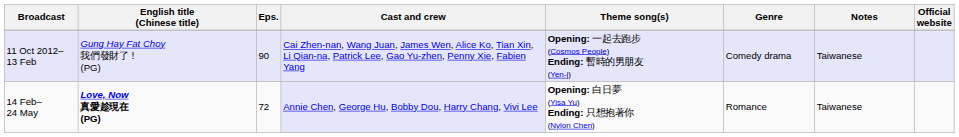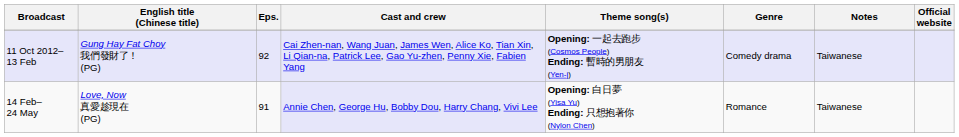11 Oct 2012– 13 Feb | Eps.: 90 -> 92
14 Feb– 24 May | English title (Chinese title): bold -> normal
14 Feb– 24 May | Eps.: 72 -> 91
